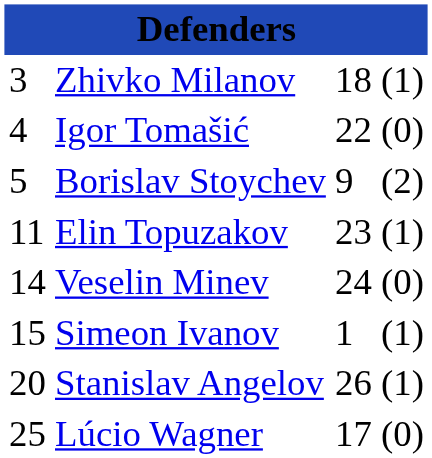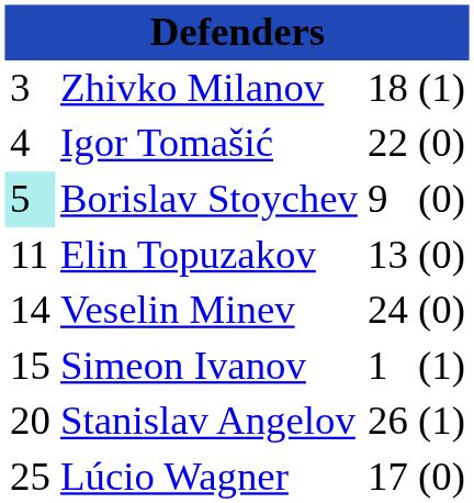Borislav Stoychev | column 1: no background -> paleturquoise background
Borislav Stoychev | column 4: (2) -> (0)
Elin Topuzakov | column 3: 23 -> 13
Elin Topuzakov | column 4: (1) -> (0)
